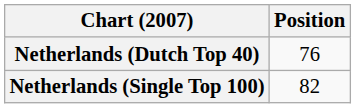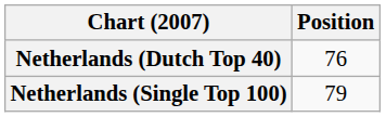Netherlands (Single Top 100) | Position: 82 -> 79
